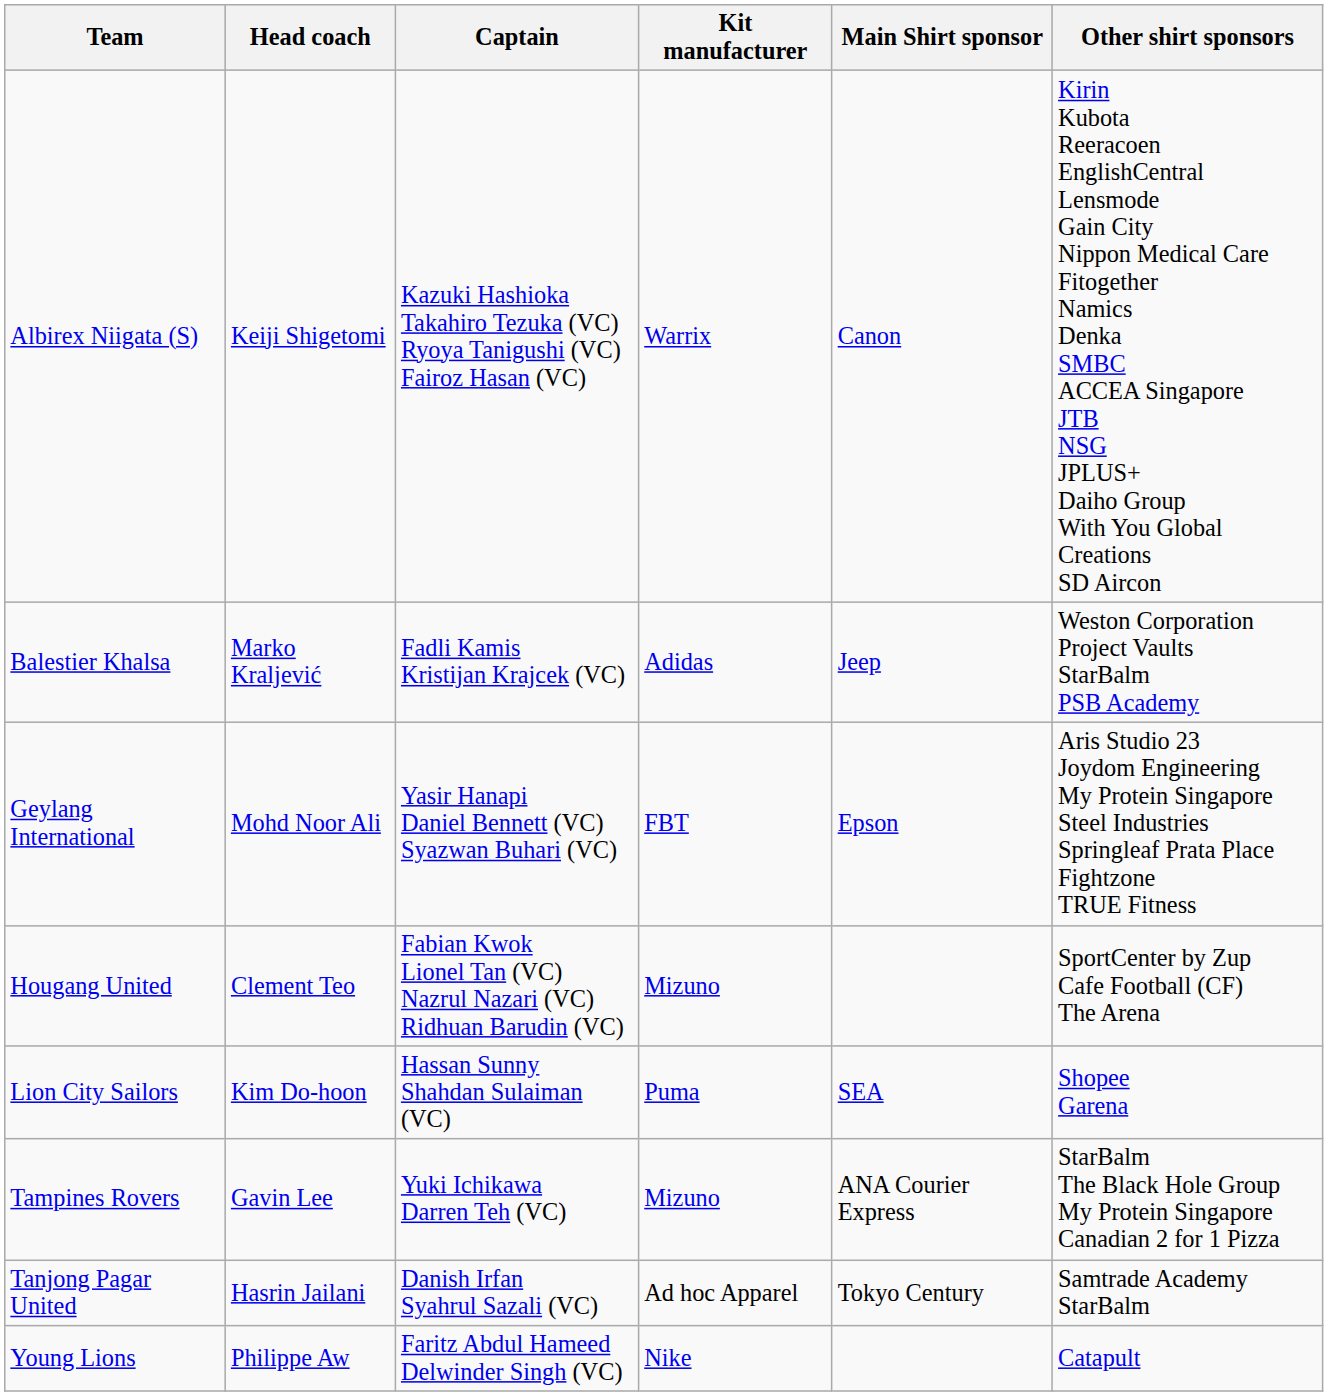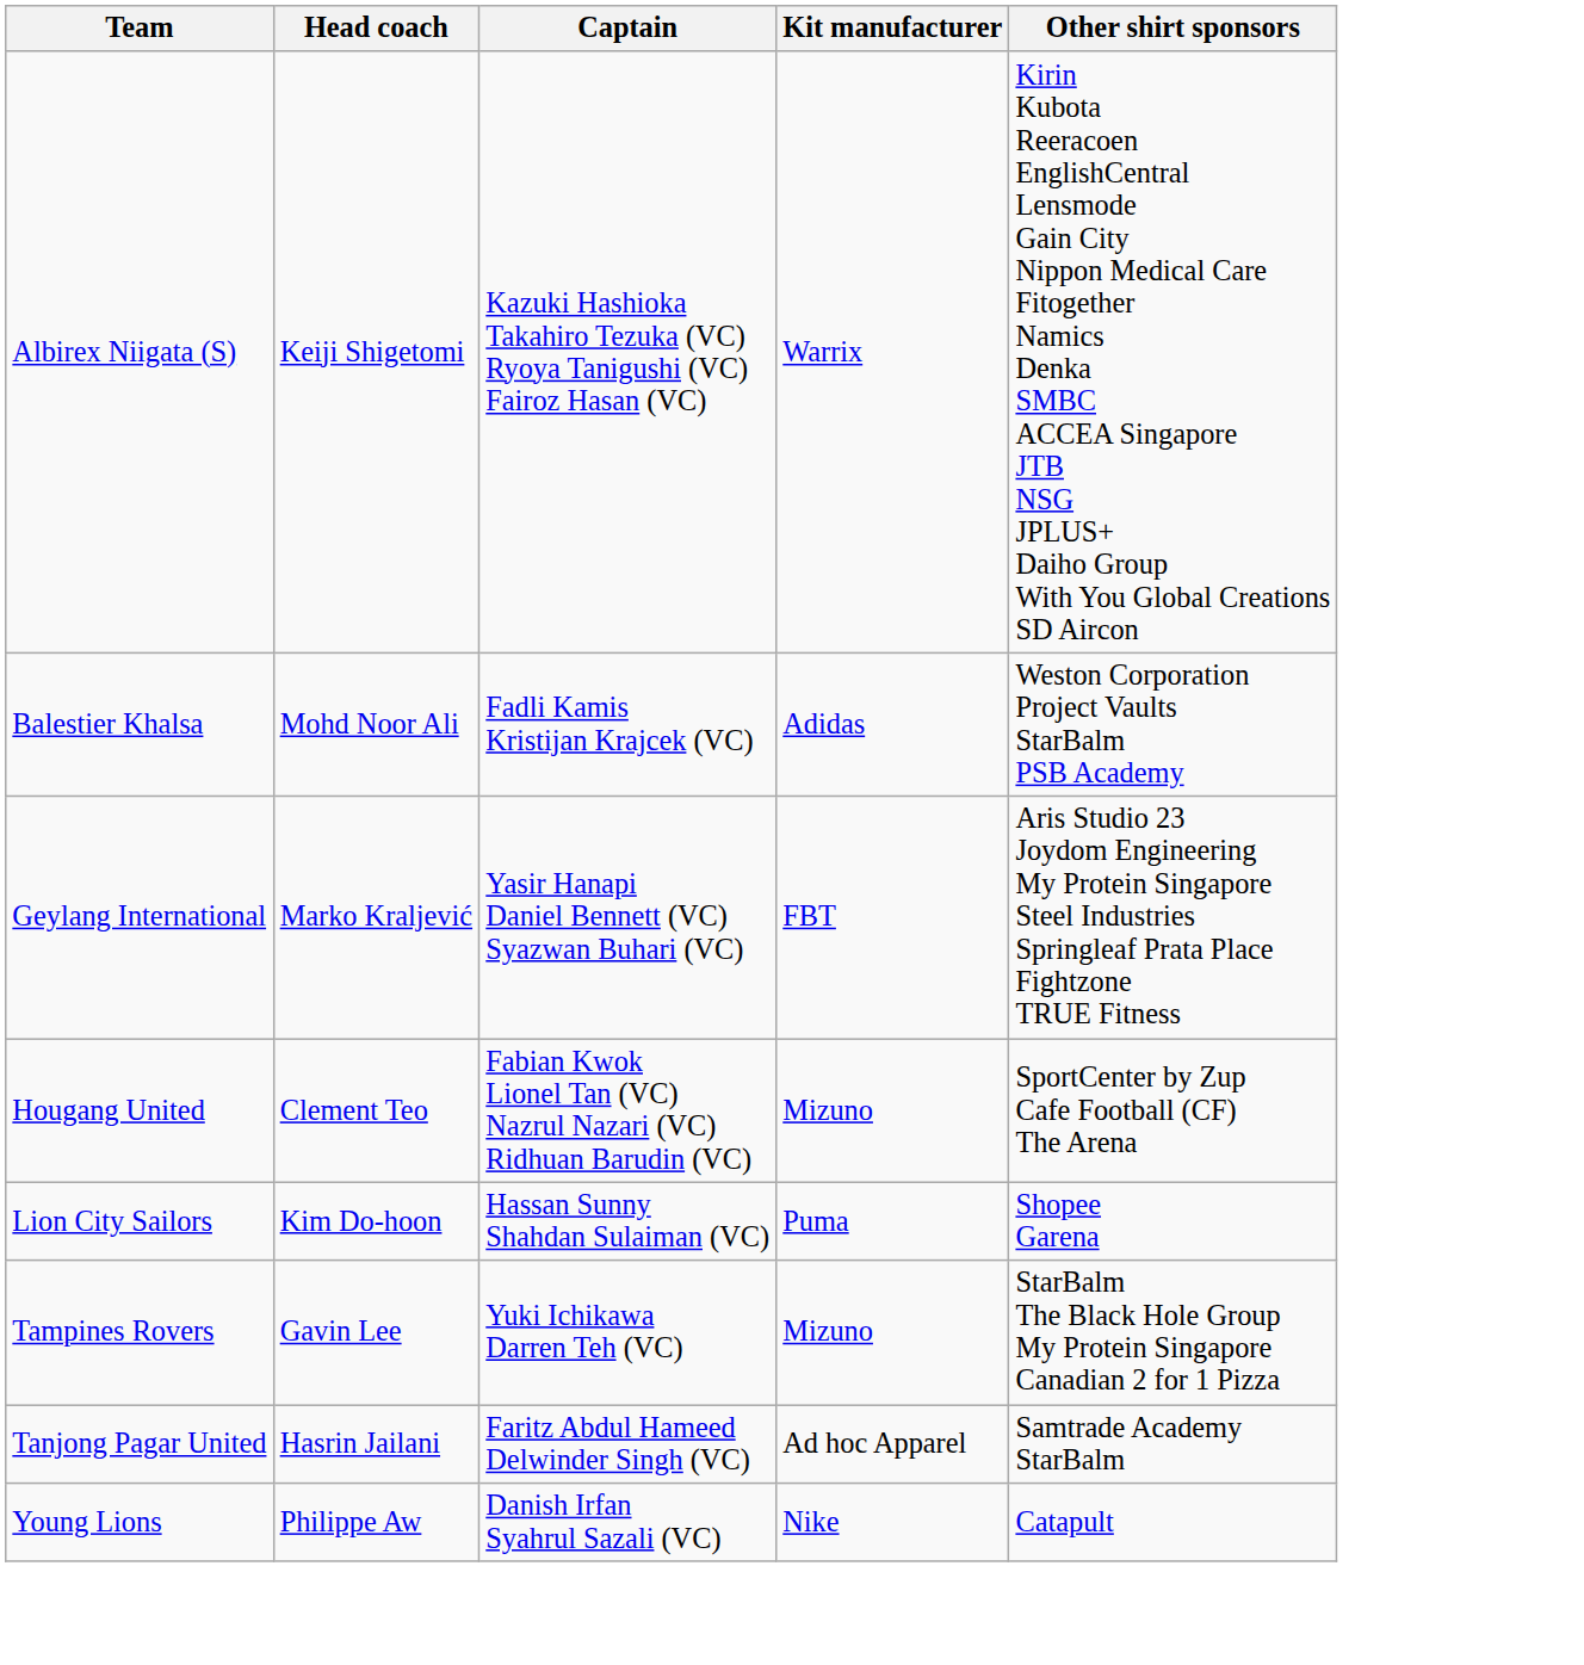- column: Main Shirt sponsor | Canon | Jeep | Epson | SEA | ANA Courier Express | Tokyo Century
Balestier Khalsa | Head coach: Marko Kraljević -> Mohd Noor Ali
Geylang International | Head coach: Mohd Noor Ali -> Marko Kraljević
Tanjong Pagar United | Captain: Danish Irfan Syahrul Sazali (VC) -> Faritz Abdul Hameed Delwinder Singh (VC)
Young Lions | Captain: Faritz Abdul Hameed Delwinder Singh (VC) -> Danish Irfan Syahrul Sazali (VC)
